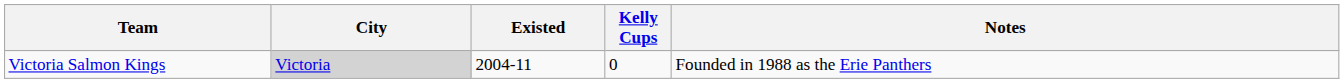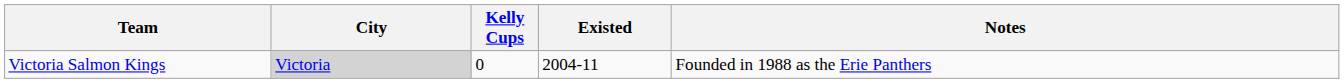columns swapped: Existed <-> Kelly Cups
